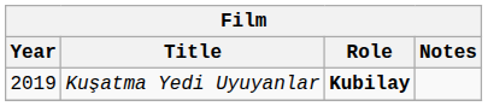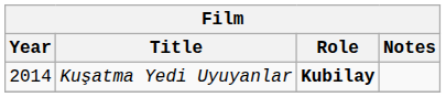Kuşatma Yedi Uyuyanlar | Year: 2019 -> 2014
